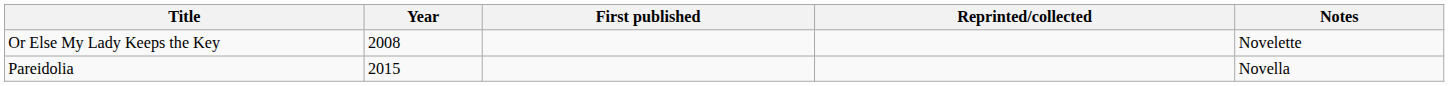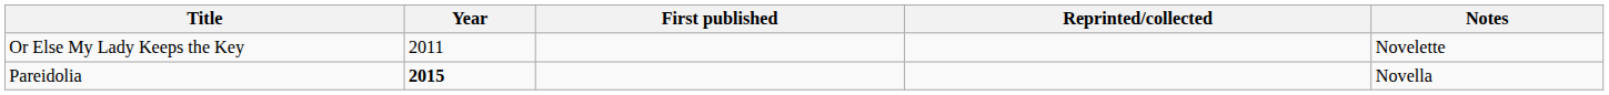Or Else My Lady Keeps the Key | Year: 2008 -> 2011
Pareidolia | Year: normal -> bold
